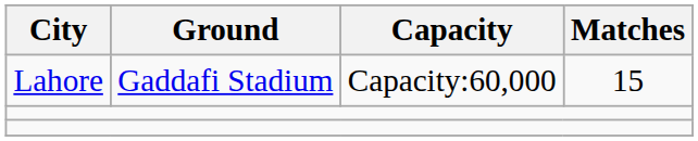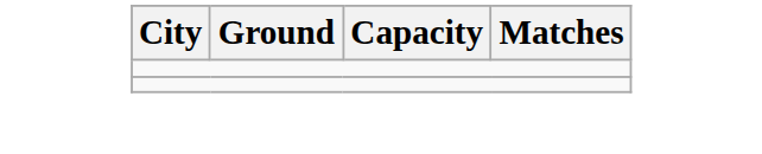- row: Lahore | Gaddafi Stadium | Capacity:60,000 | 15
